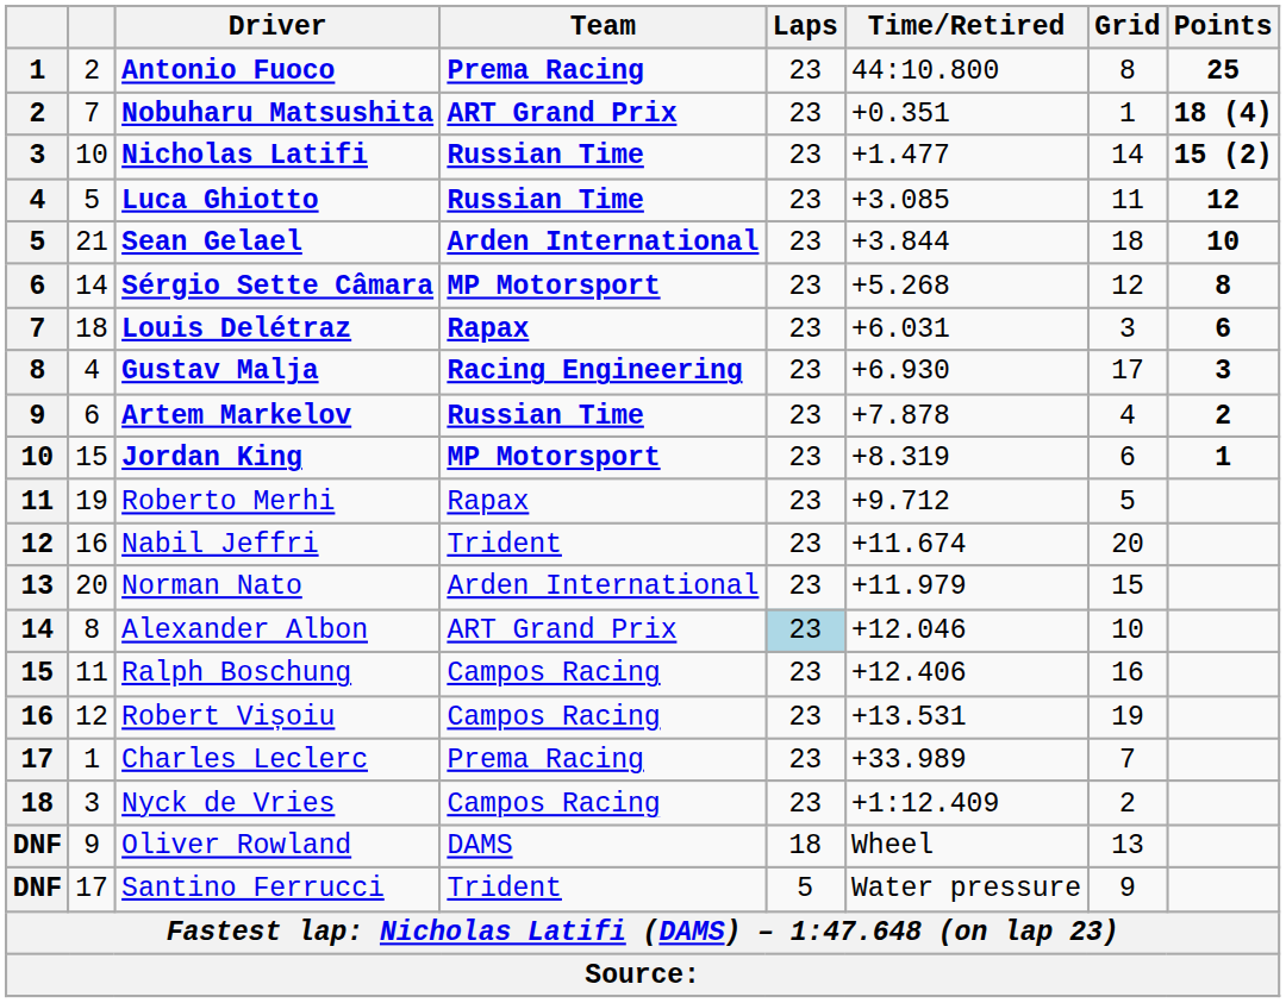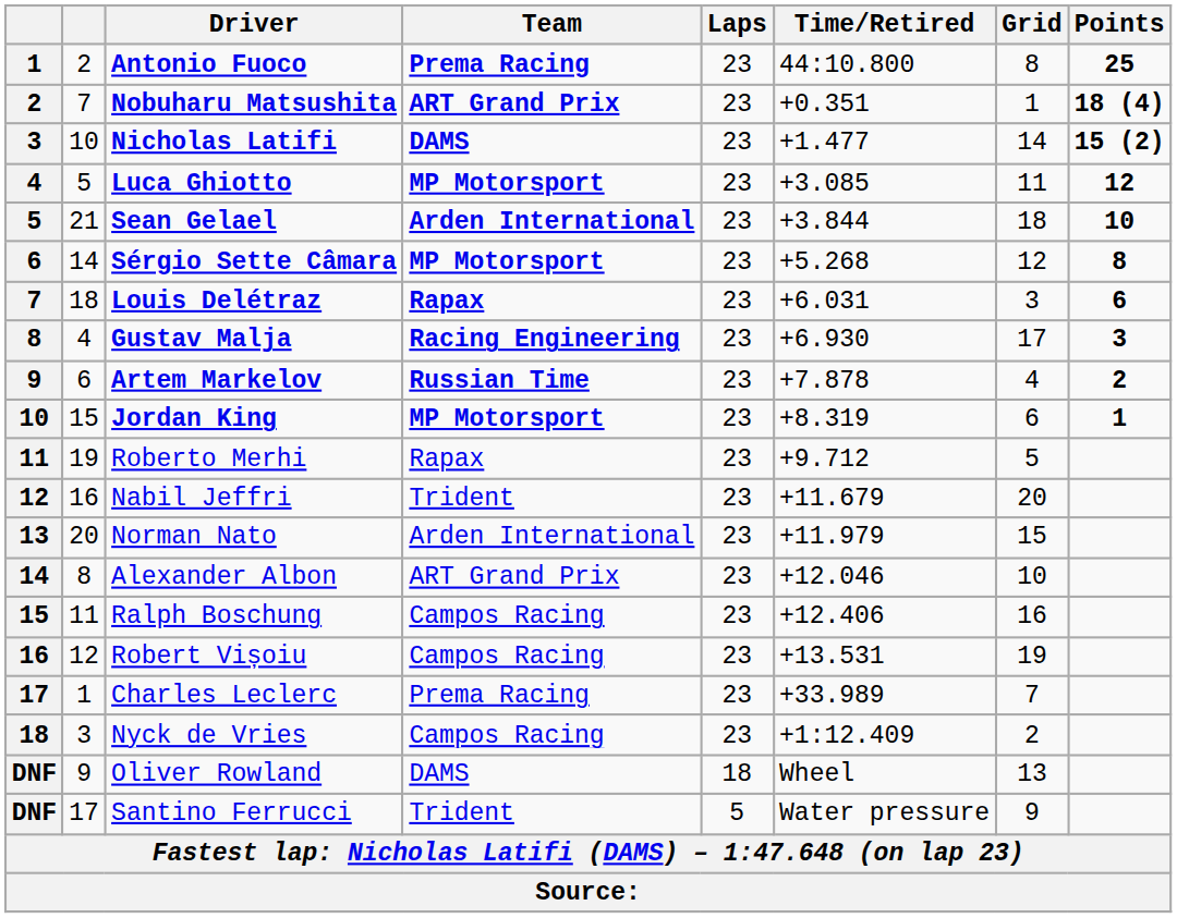Nicholas Latifi | Team: Russian Time -> DAMS
Luca Ghiotto | Team: Russian Time -> MP Motorsport
Nabil Jeffri | Time/Retired: +11.674 -> +11.679
Alexander Albon | Laps: lightblue background -> no background
